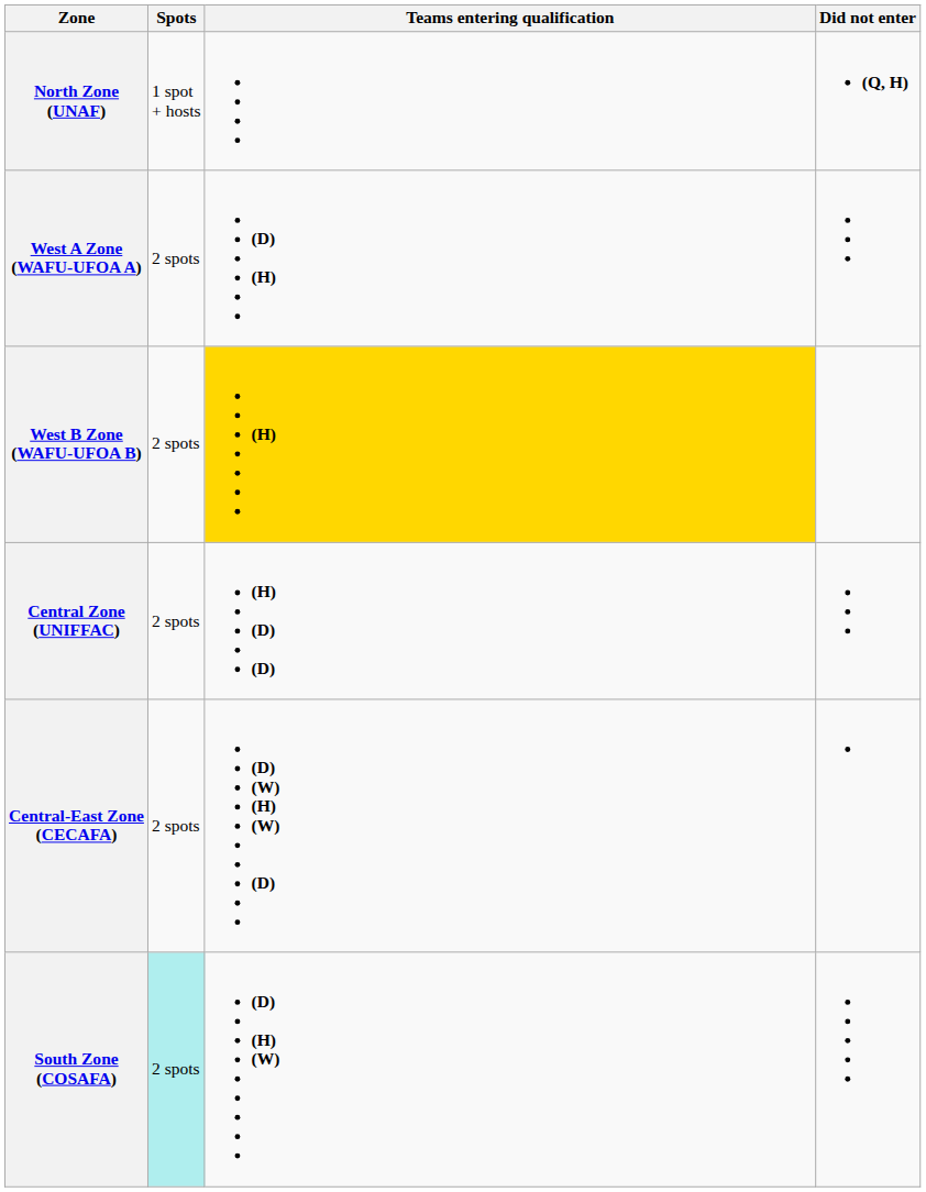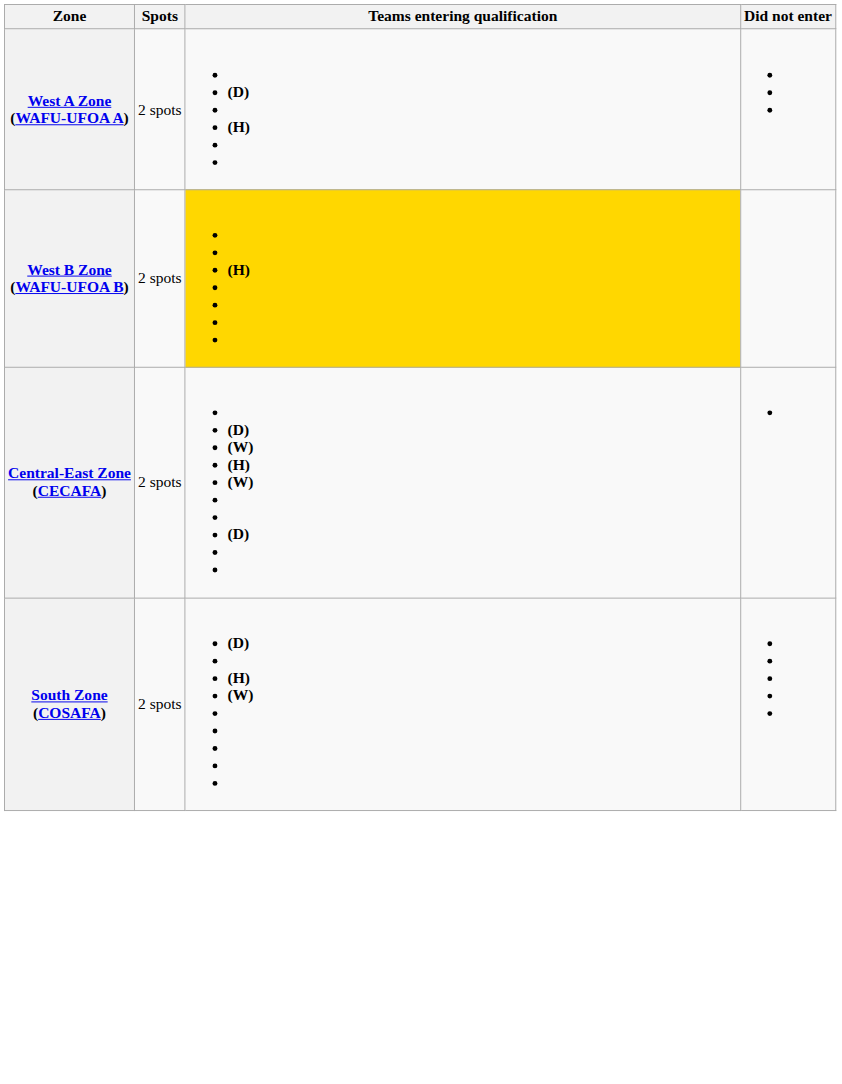- row: North Zone (UNAF) | 1 spot + hosts | (Q, H)
- row: Central Zone (UNIFFAC) | 2 spots | (H) (D) (D)
South Zone (COSAFA) | Spots: paleturquoise background -> no background
